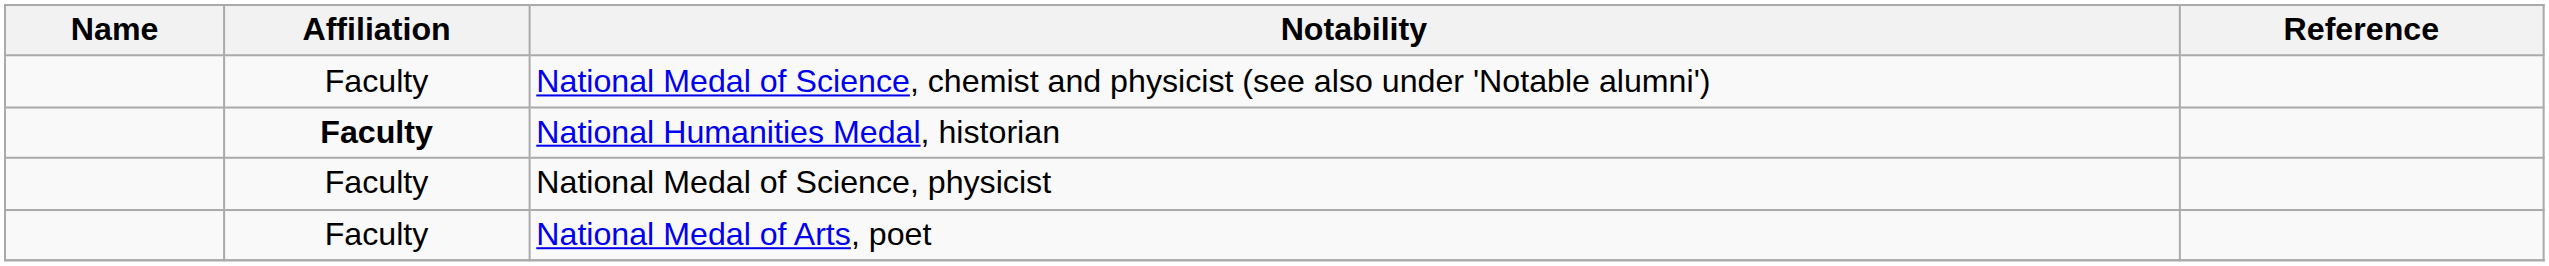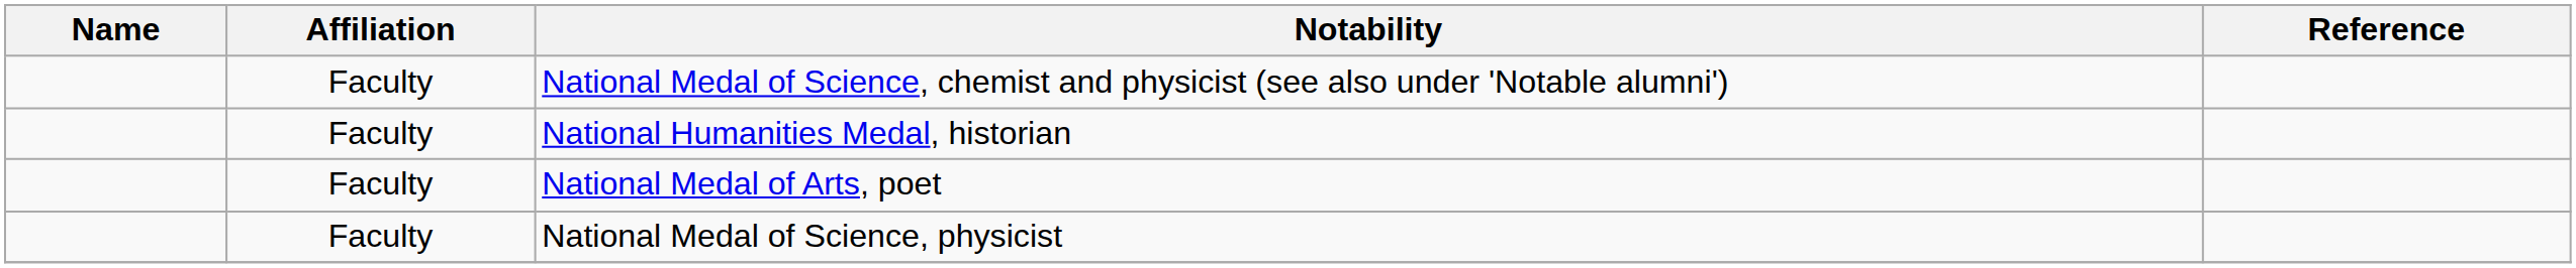National Humanities Medal, historian | Affiliation: bold -> normal
rows swapped: National Medal of Arts, poet <-> National Medal of Science, physicist
